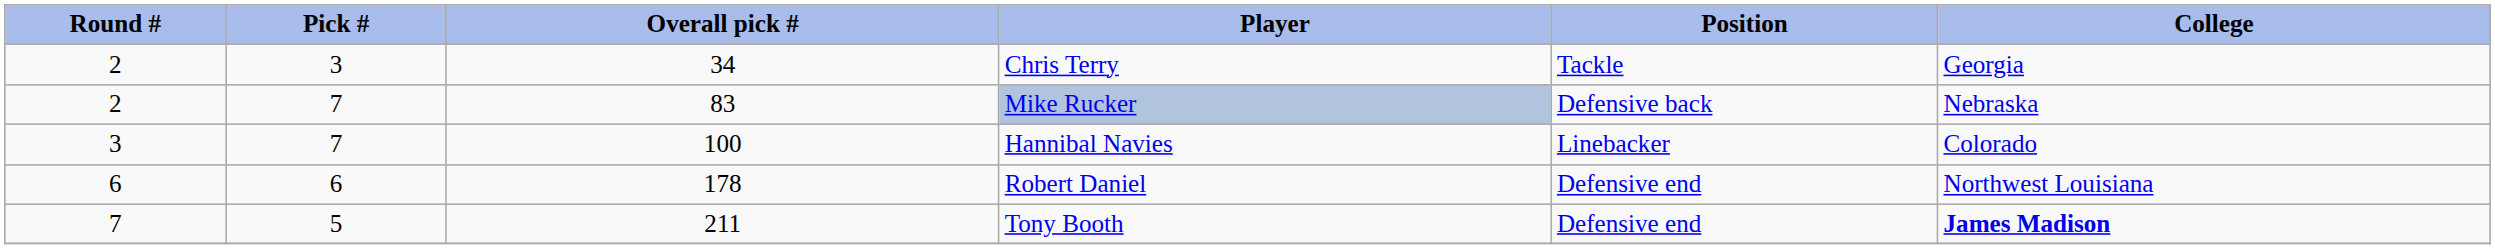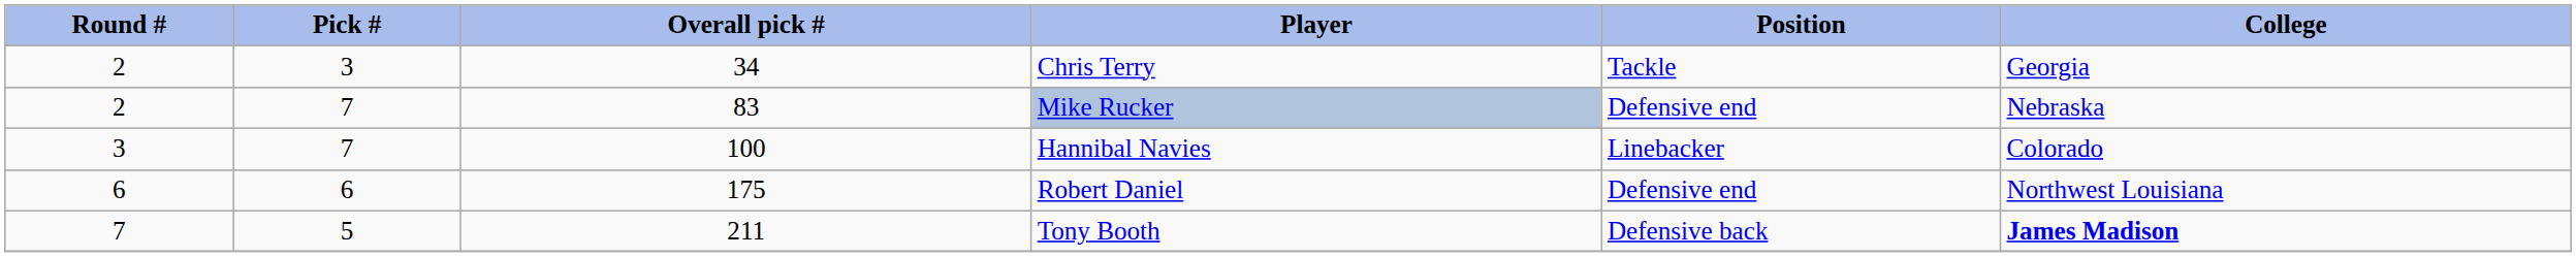Mike Rucker | Position: Defensive back -> Defensive end
Robert Daniel | Overall pick #: 178 -> 175
Tony Booth | Position: Defensive end -> Defensive back
